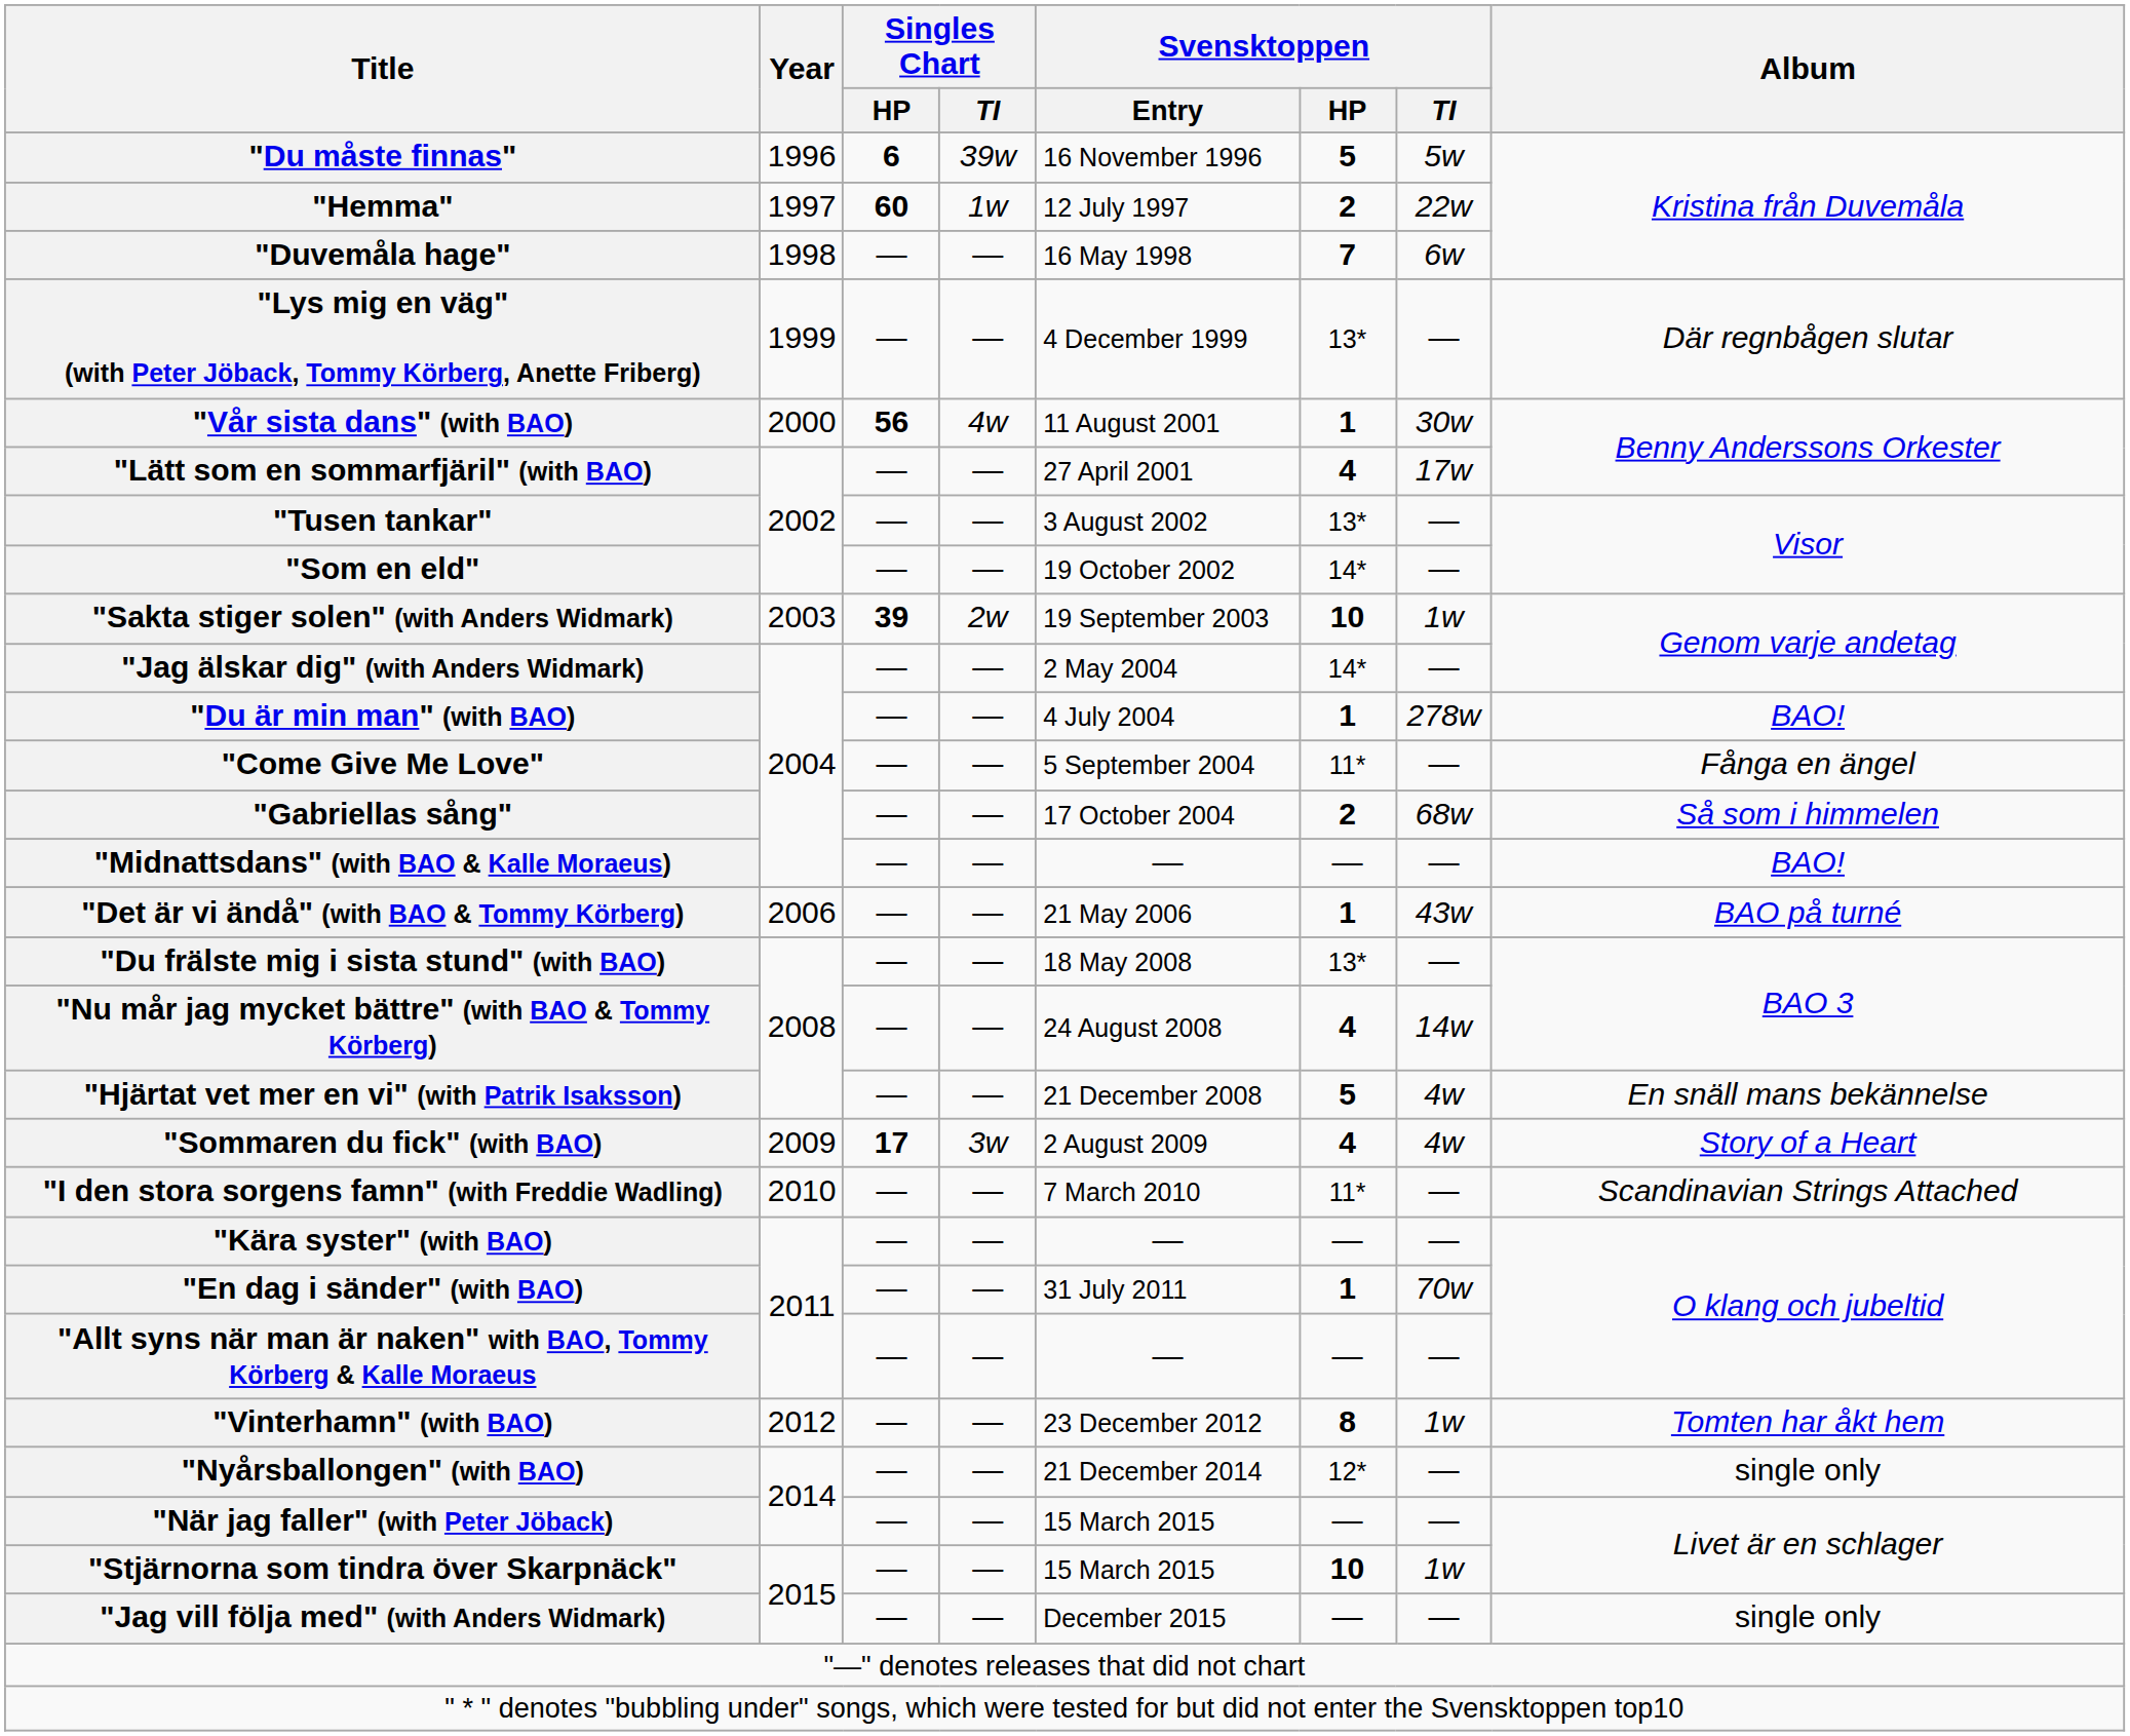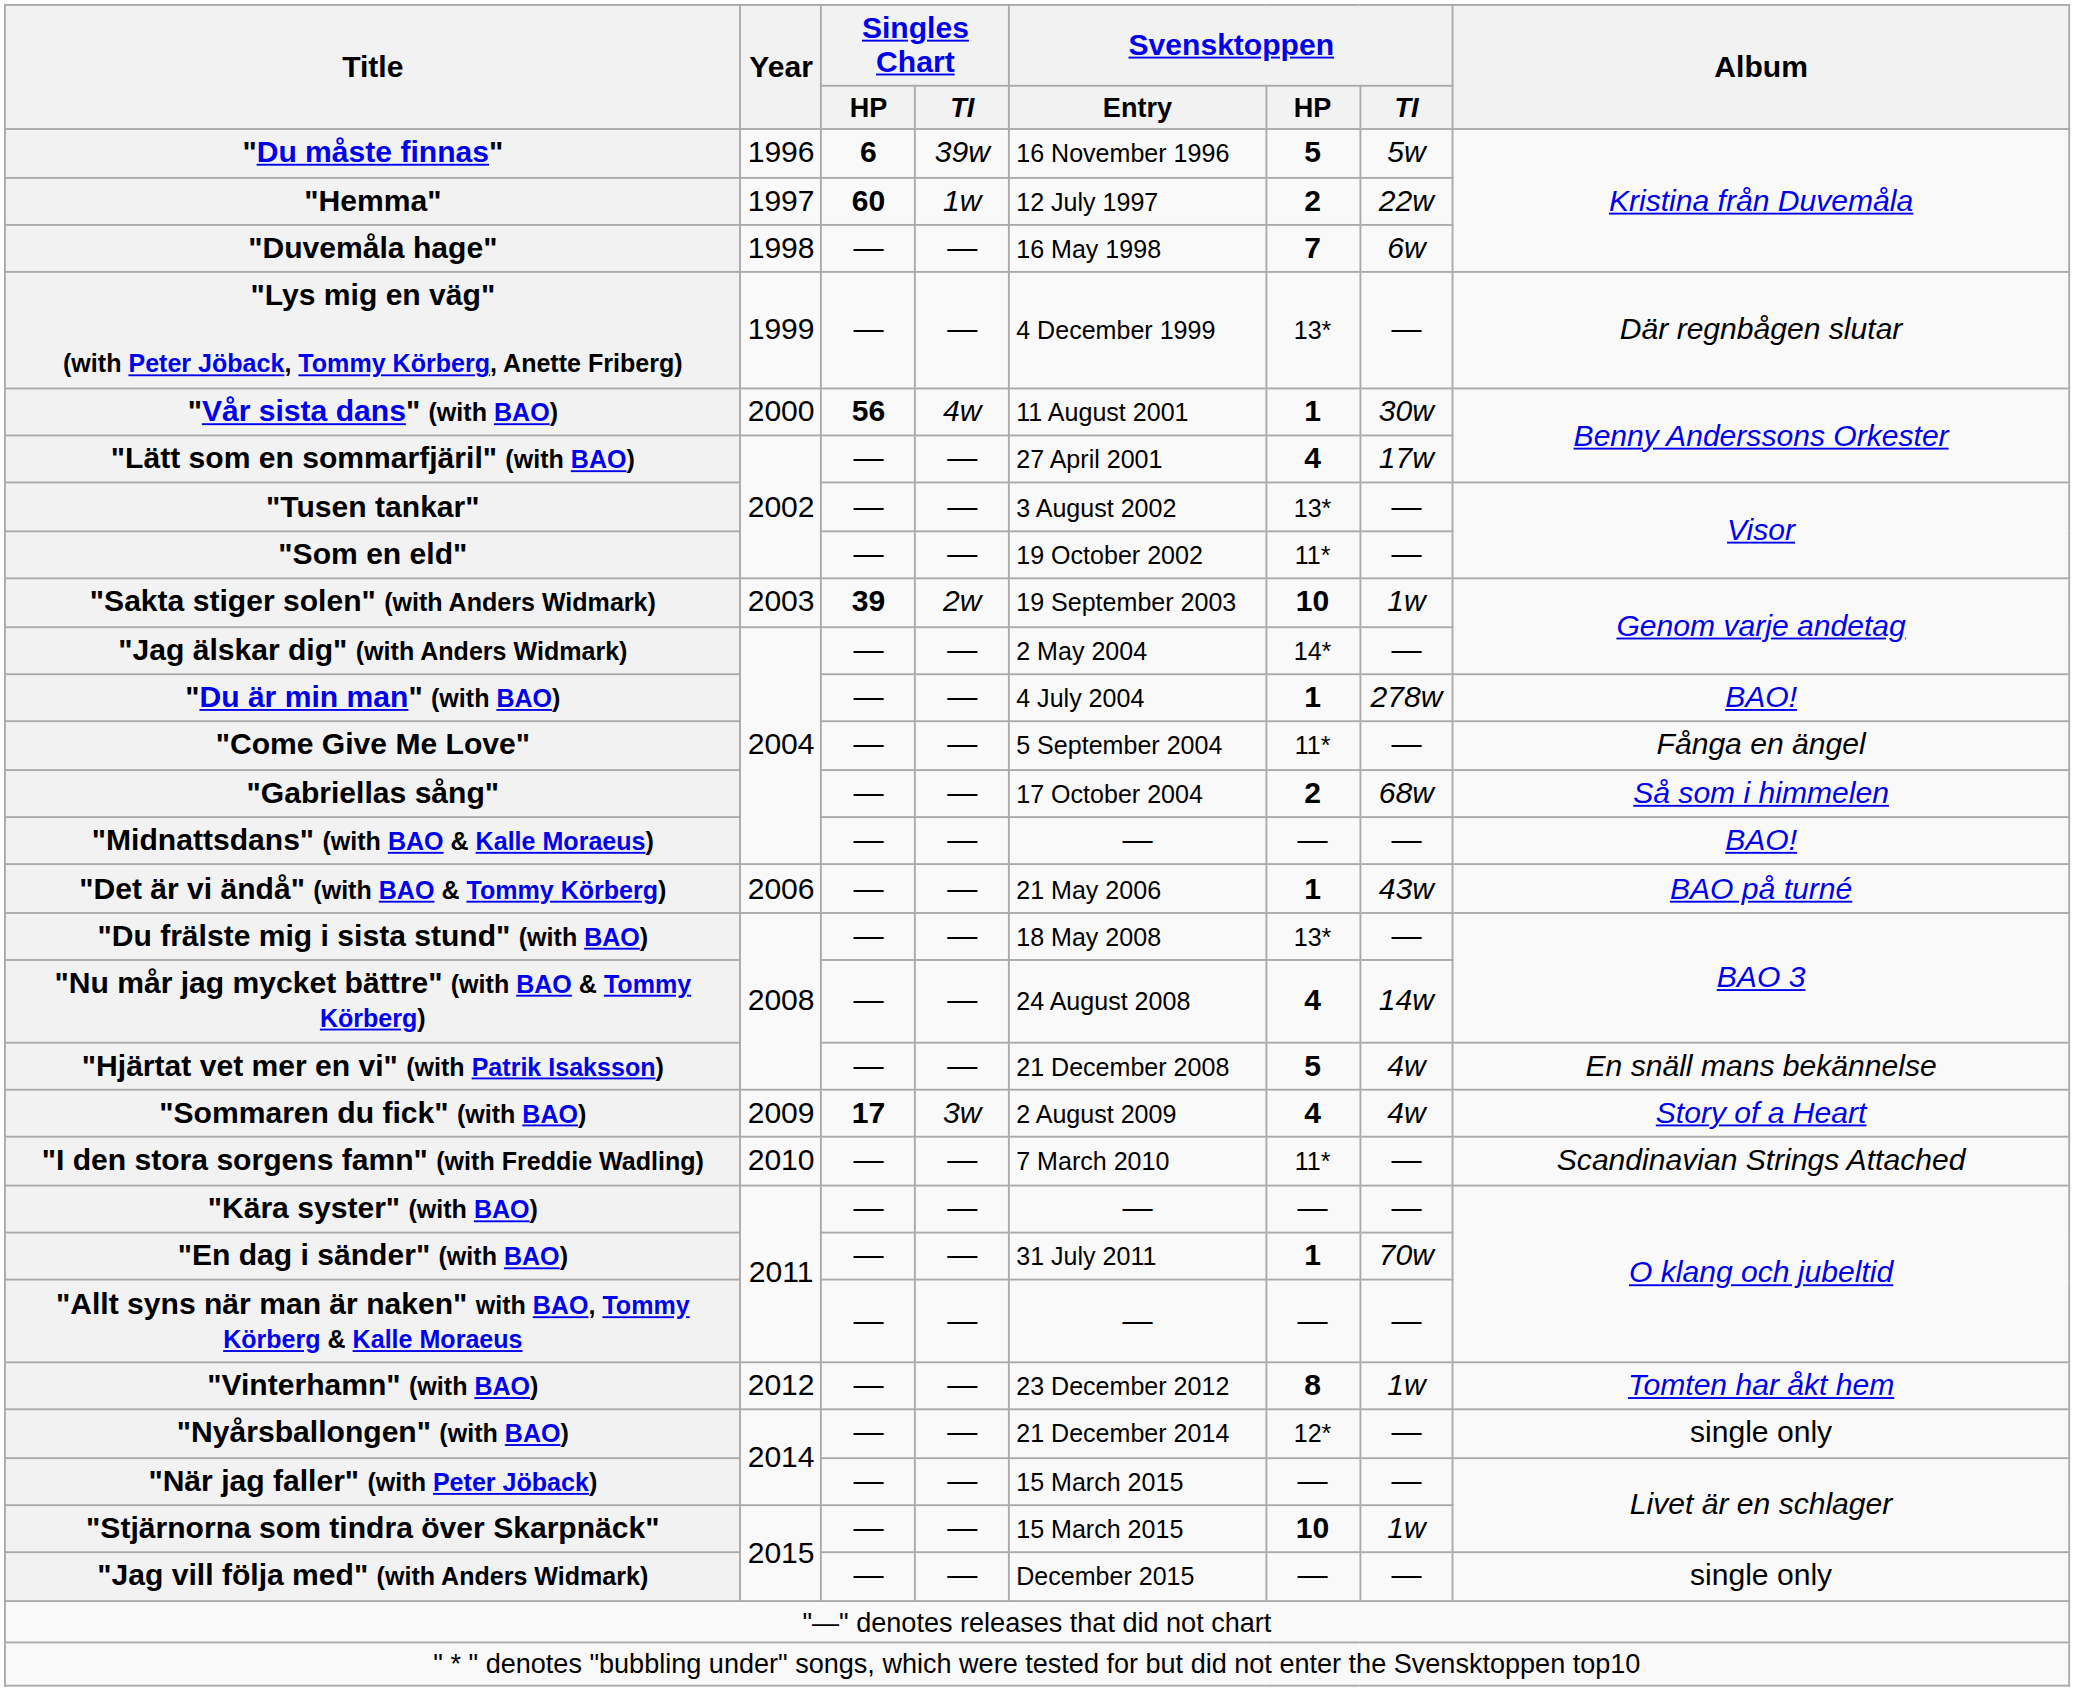"Som en eld" | Svensktoppen / HP: 14* -> 11*
